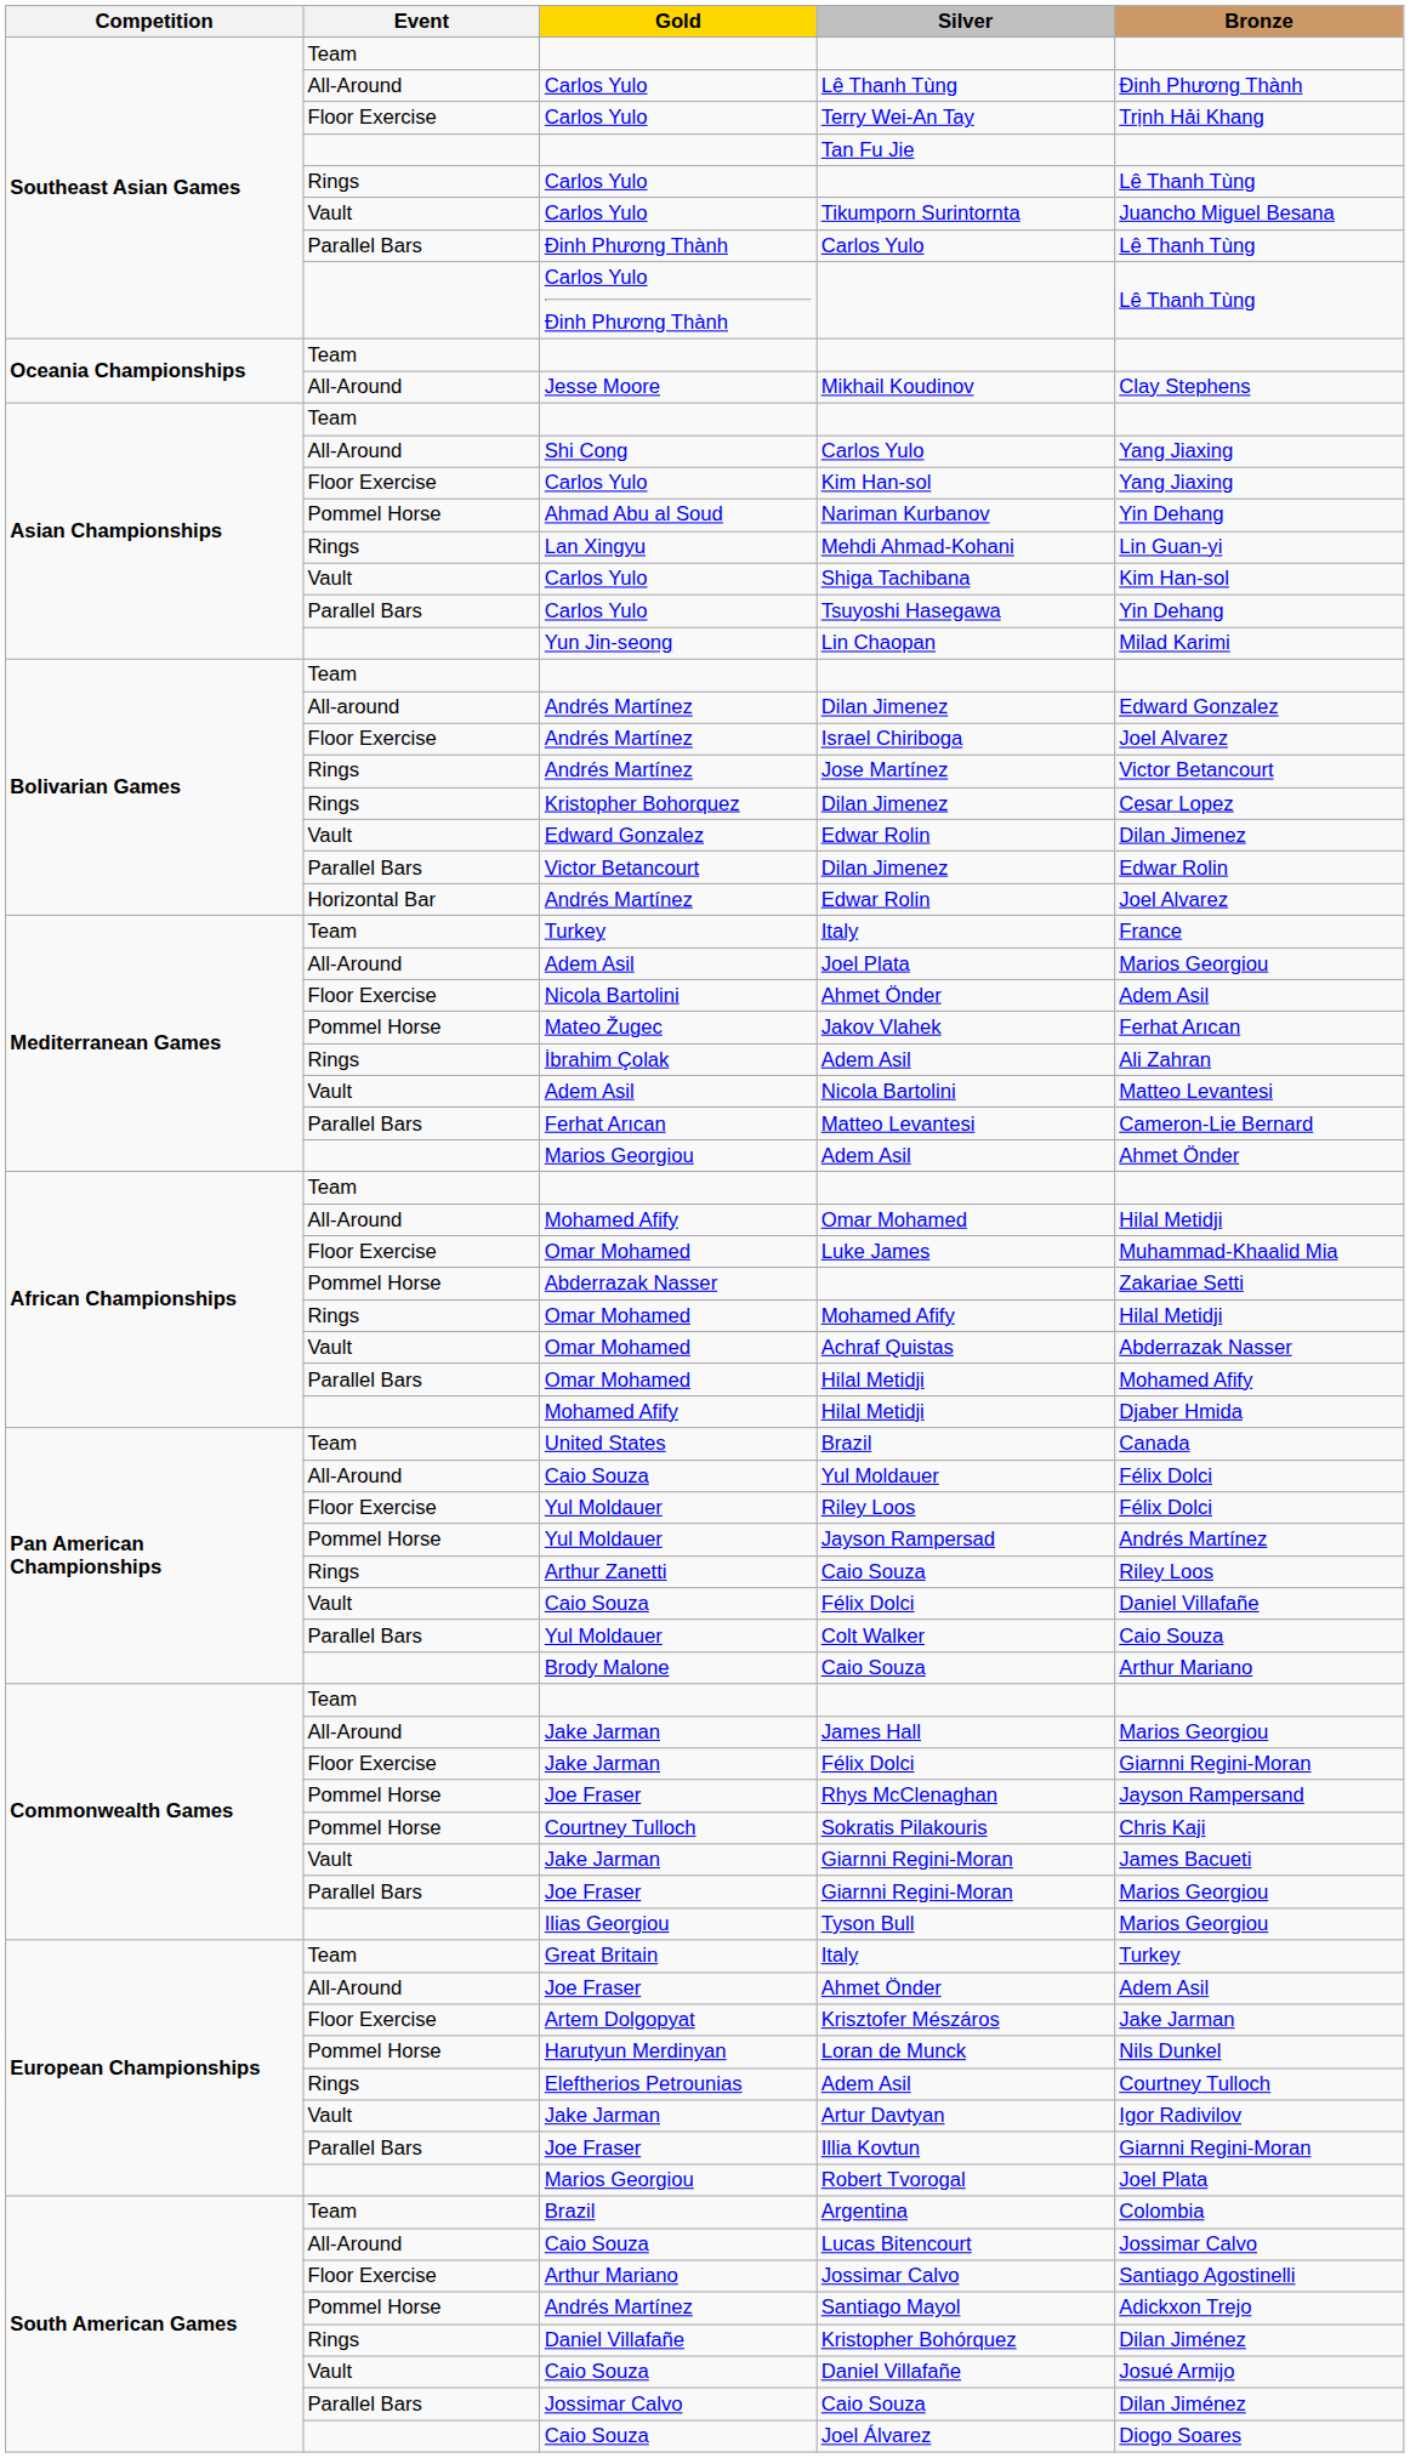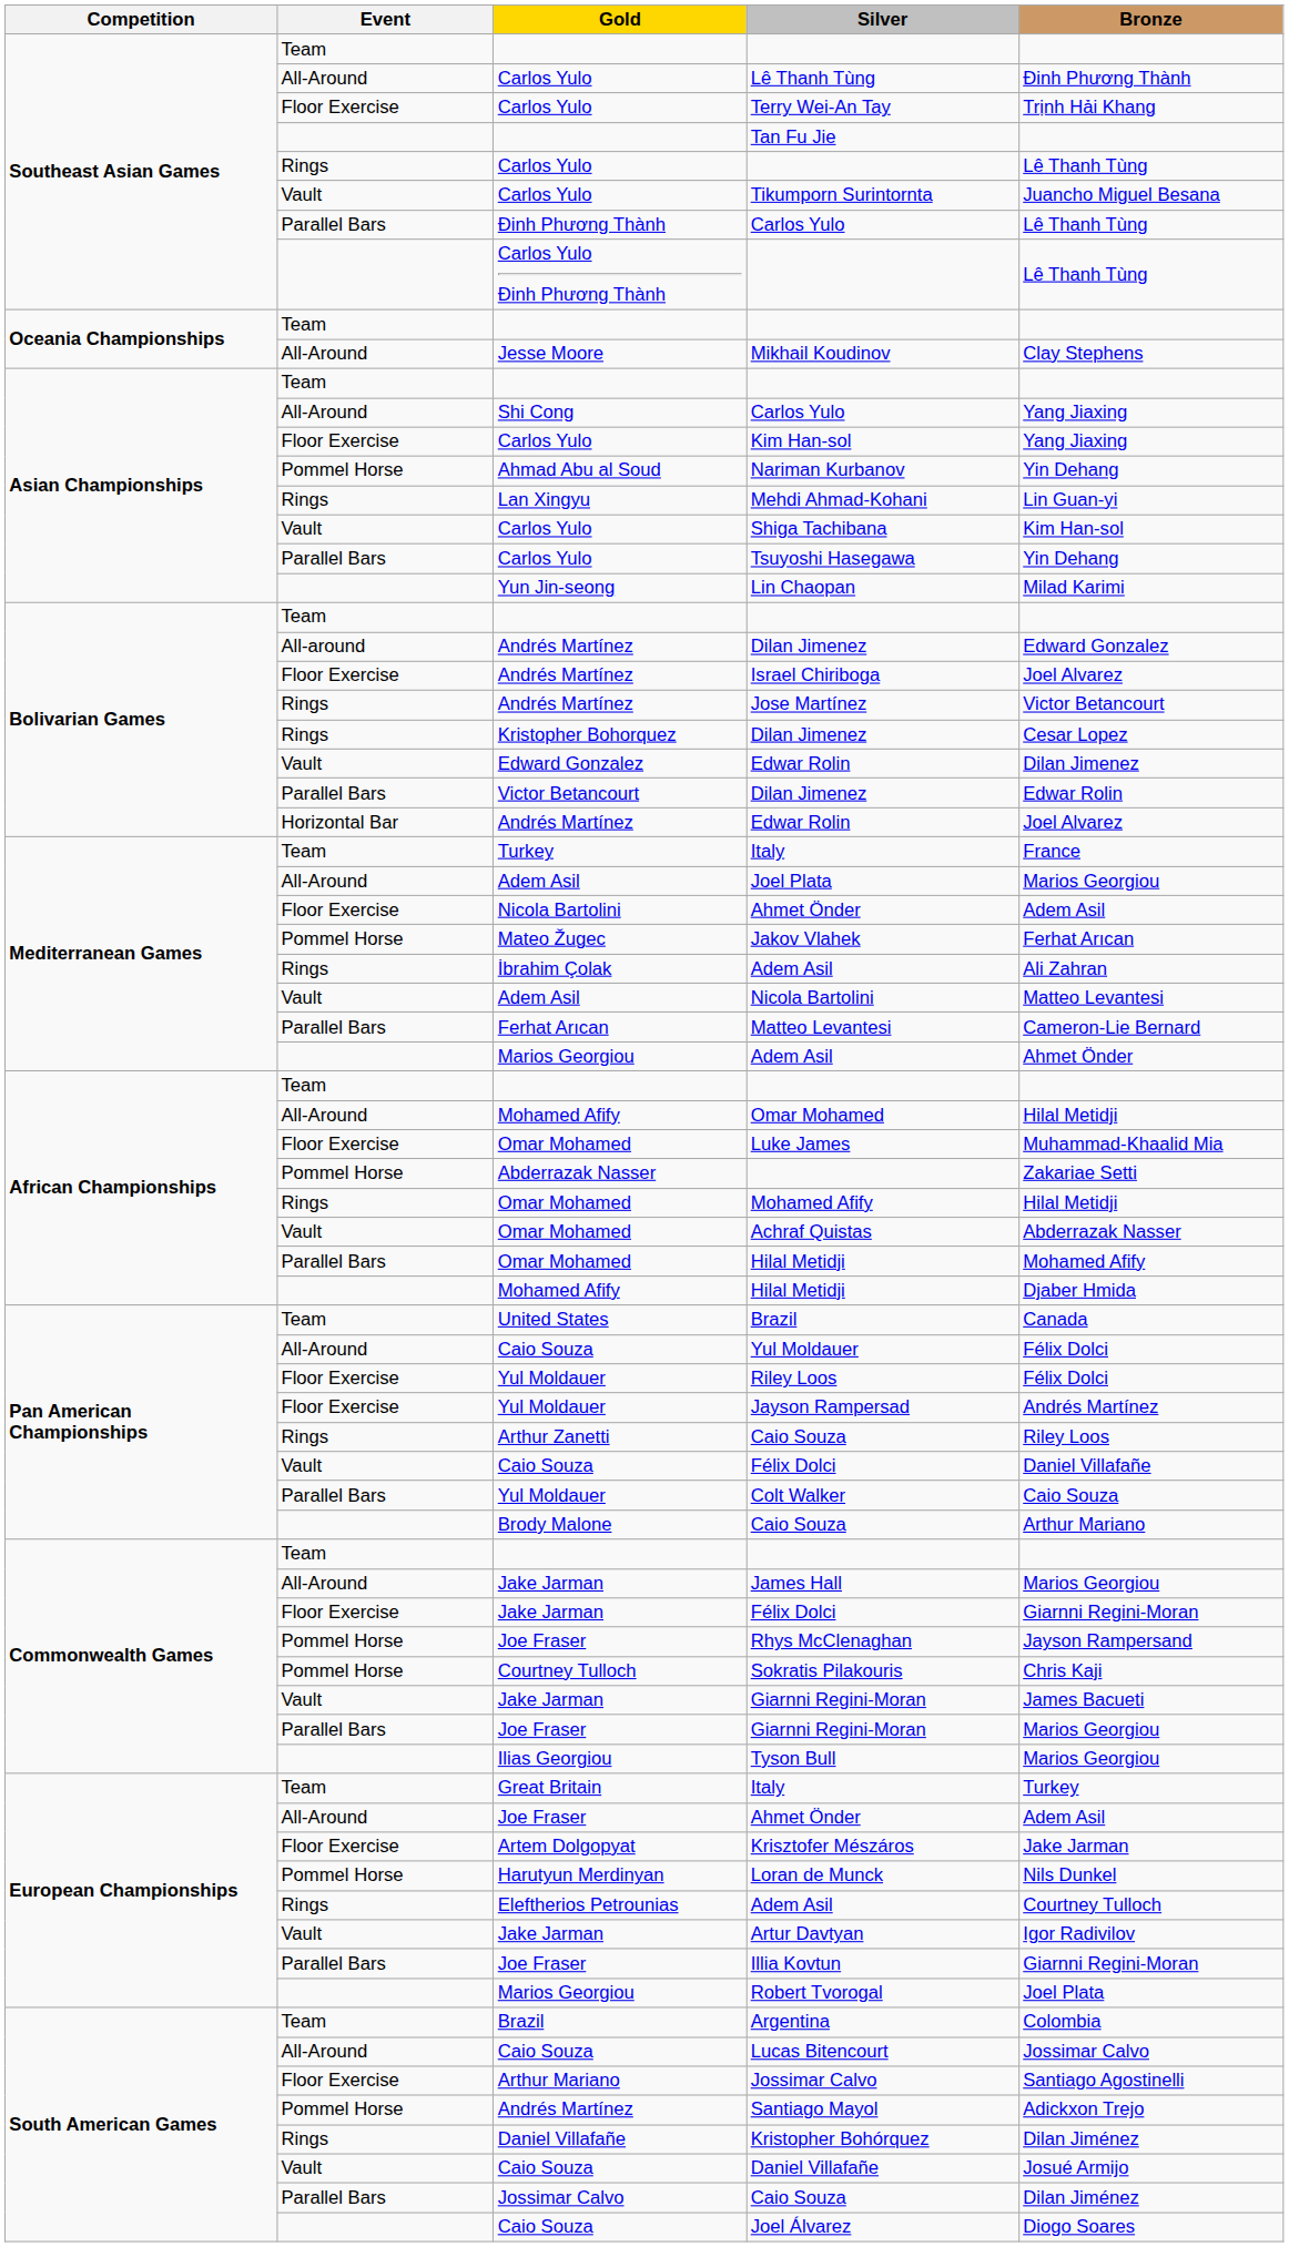Jayson Rampersad | Event: Pommel Horse -> Floor Exercise
